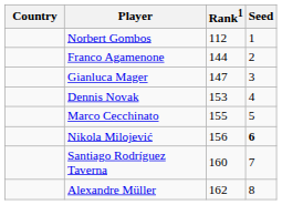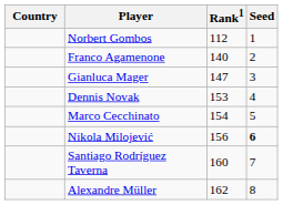Franco Agamenone | Rank1: 144 -> 140
Marco Cecchinato | Rank1: 155 -> 154
